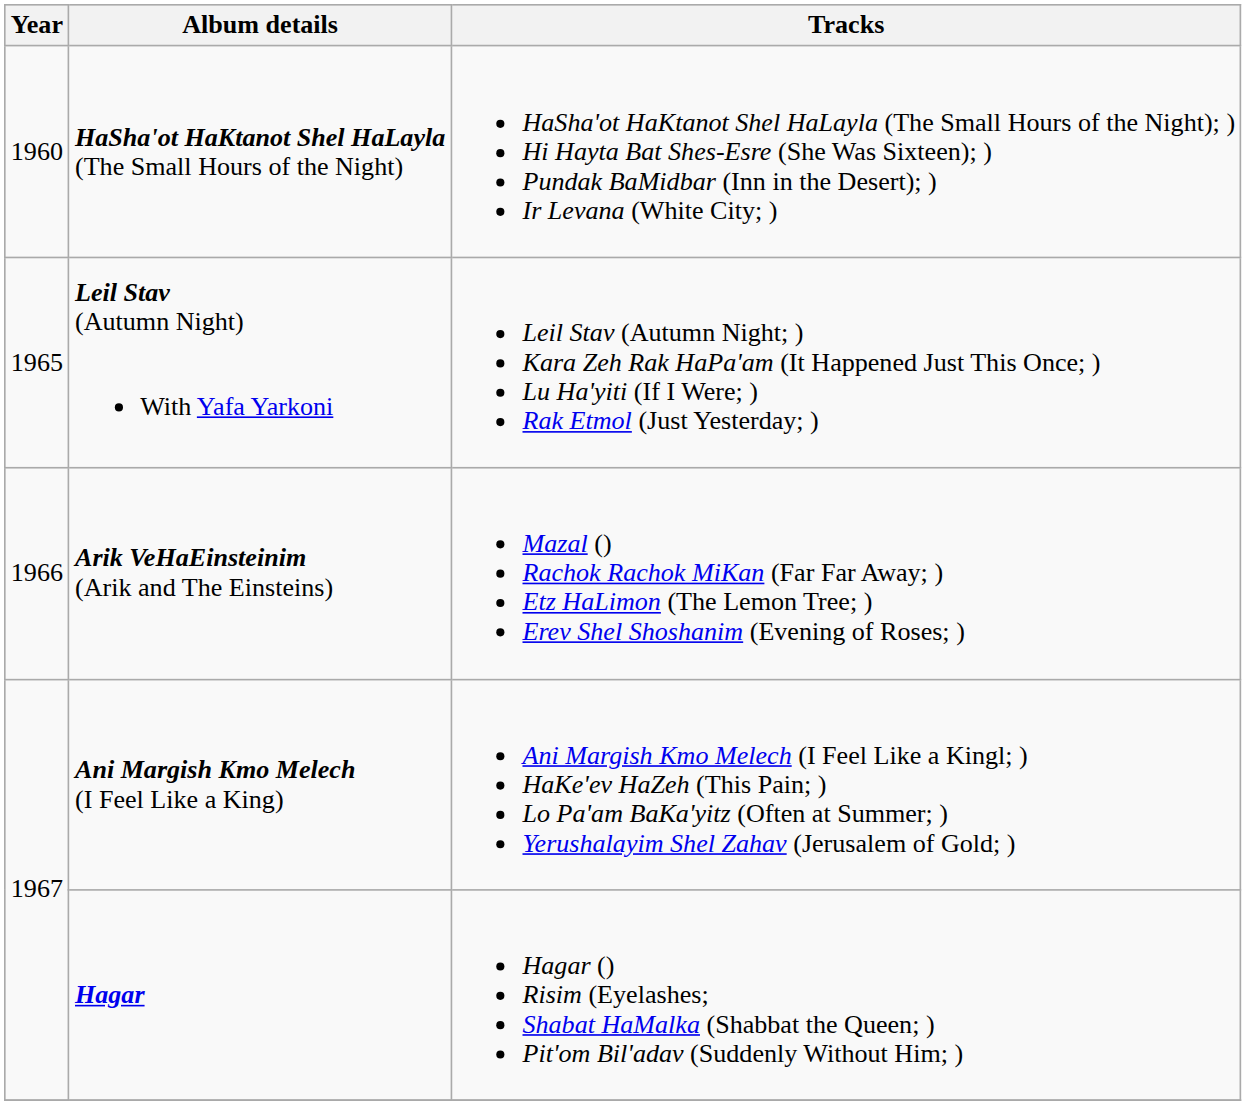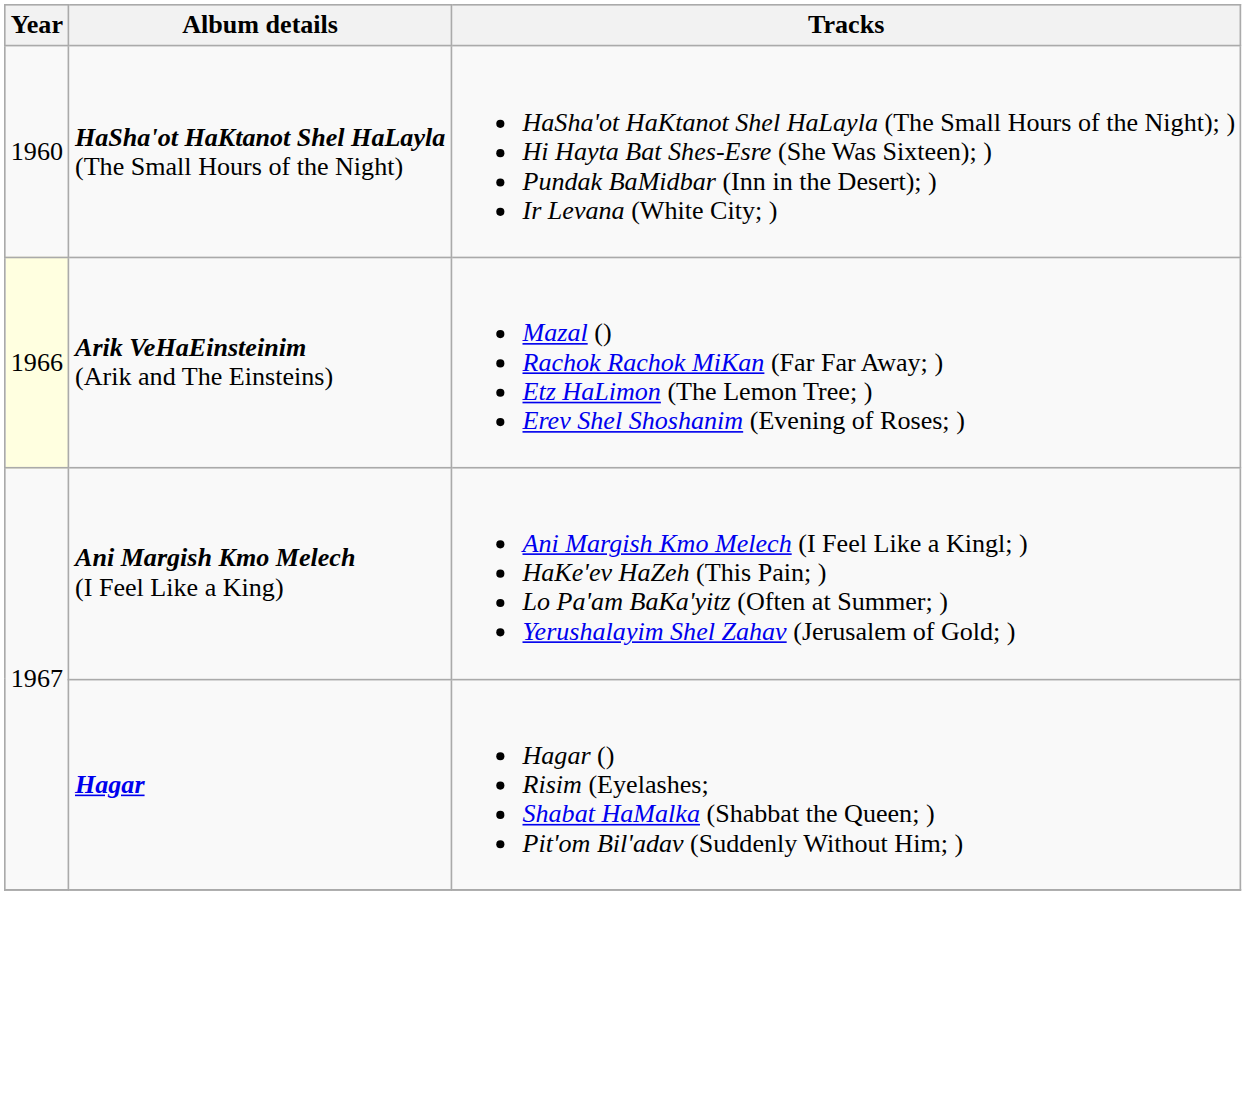- row: 1965 | Leil Stav (Autumn Night) With Yafa Yarkoni | Leil Stav (Autumn Night; ) Kara Zeh Rak HaPa'am (It Happened Just This Once; ) Lu Ha'yiti (If I Were; ) Rak Etmol (Just Yesterday; )
Arik VeHaEinsteinim (Arik and The Einsteins) | Year: no background -> lightyellow background
